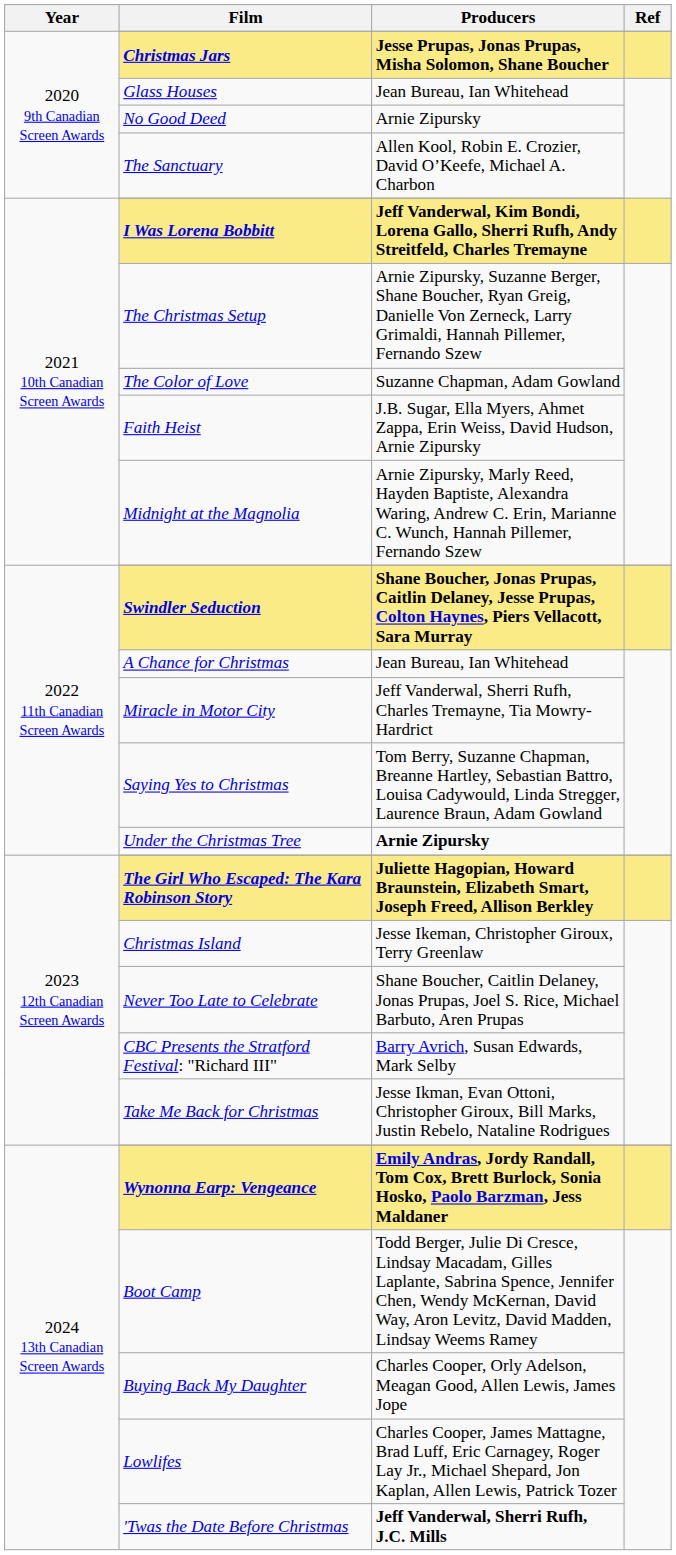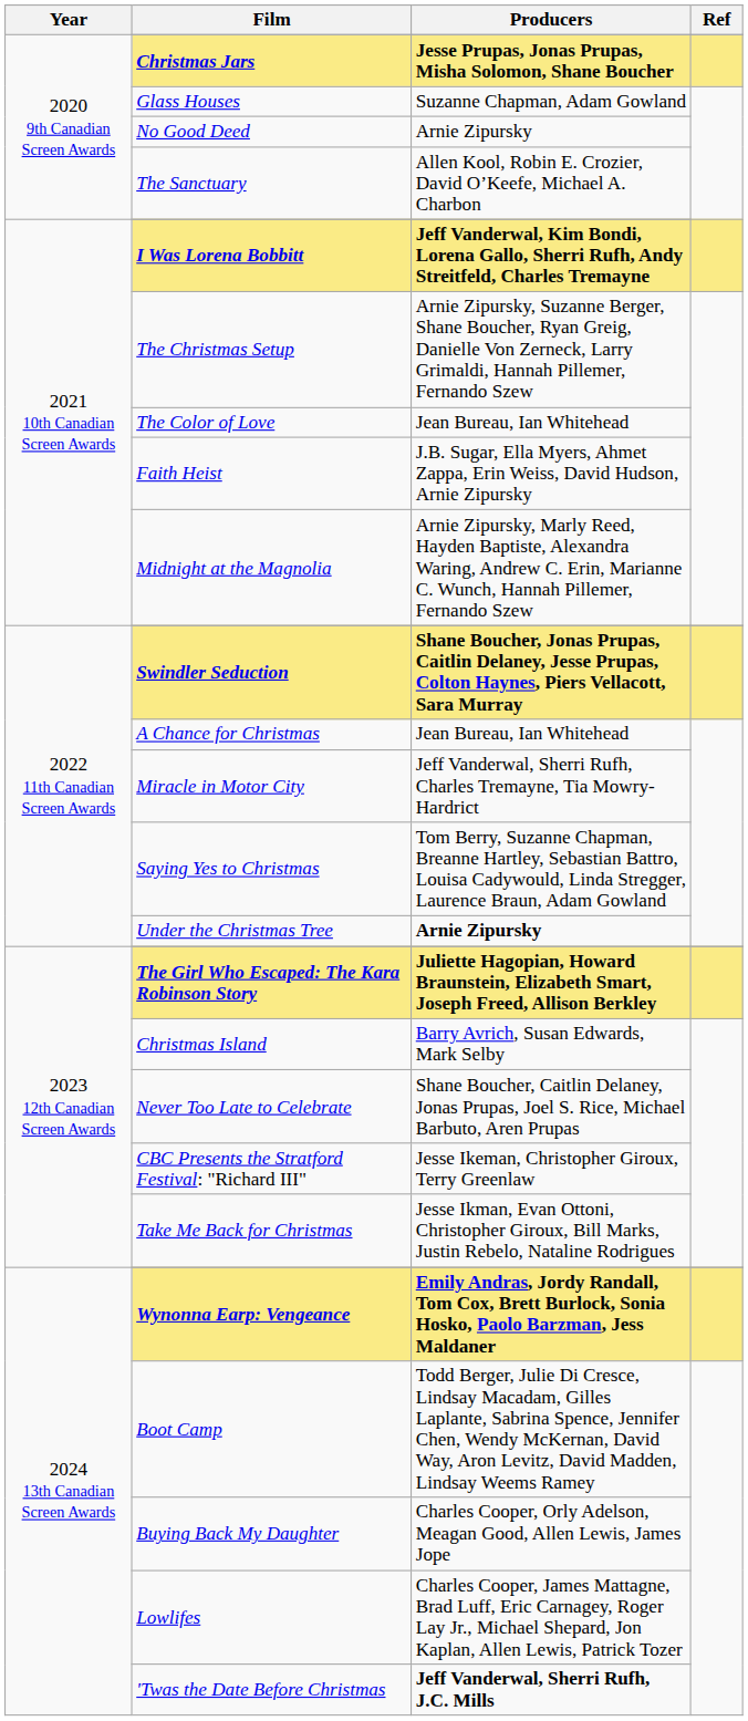Glass Houses | Producers: Jean Bureau, Ian Whitehead -> Suzanne Chapman, Adam Gowland
The Color of Love | Producers: Suzanne Chapman, Adam Gowland -> Jean Bureau, Ian Whitehead
Christmas Island | Producers: Jesse Ikeman, Christopher Giroux, Terry Greenlaw -> Barry Avrich, Susan Edwards, Mark Selby
CBC Presents the Stratford Festival: "Richard III" | Producers: Barry Avrich, Susan Edwards, Mark Selby -> Jesse Ikeman, Christopher Giroux, Terry Greenlaw
